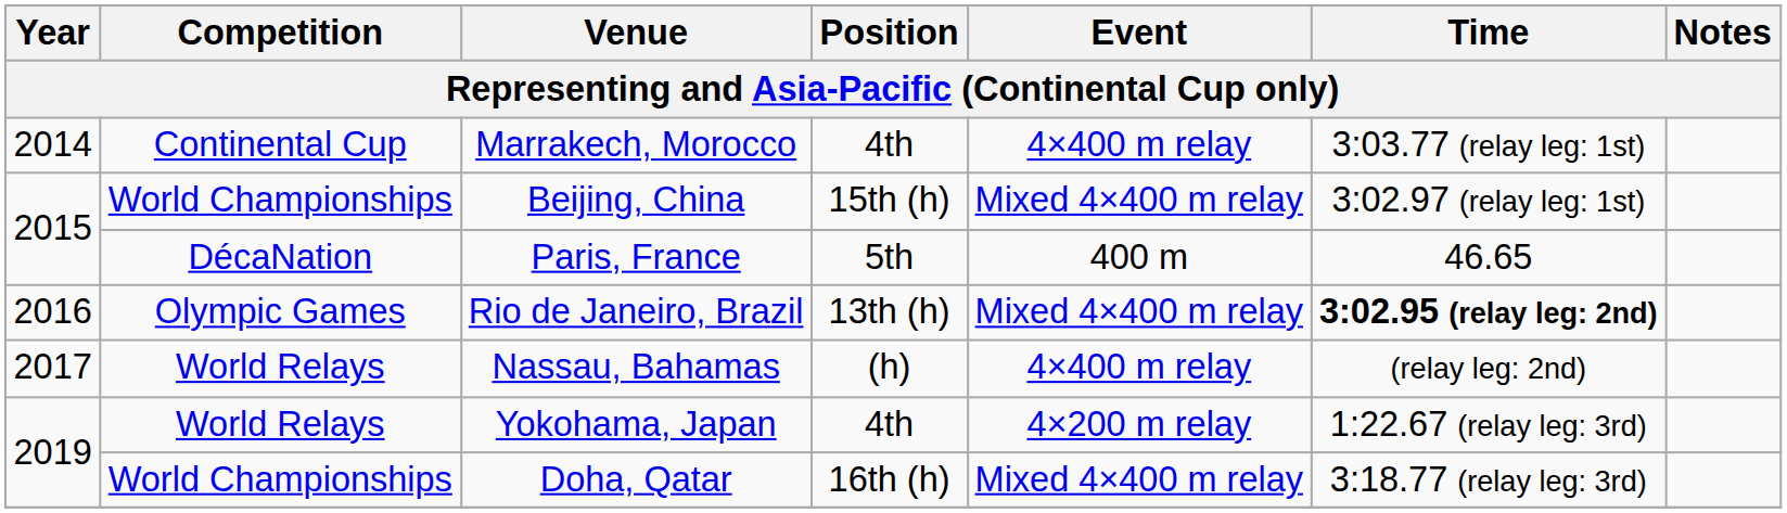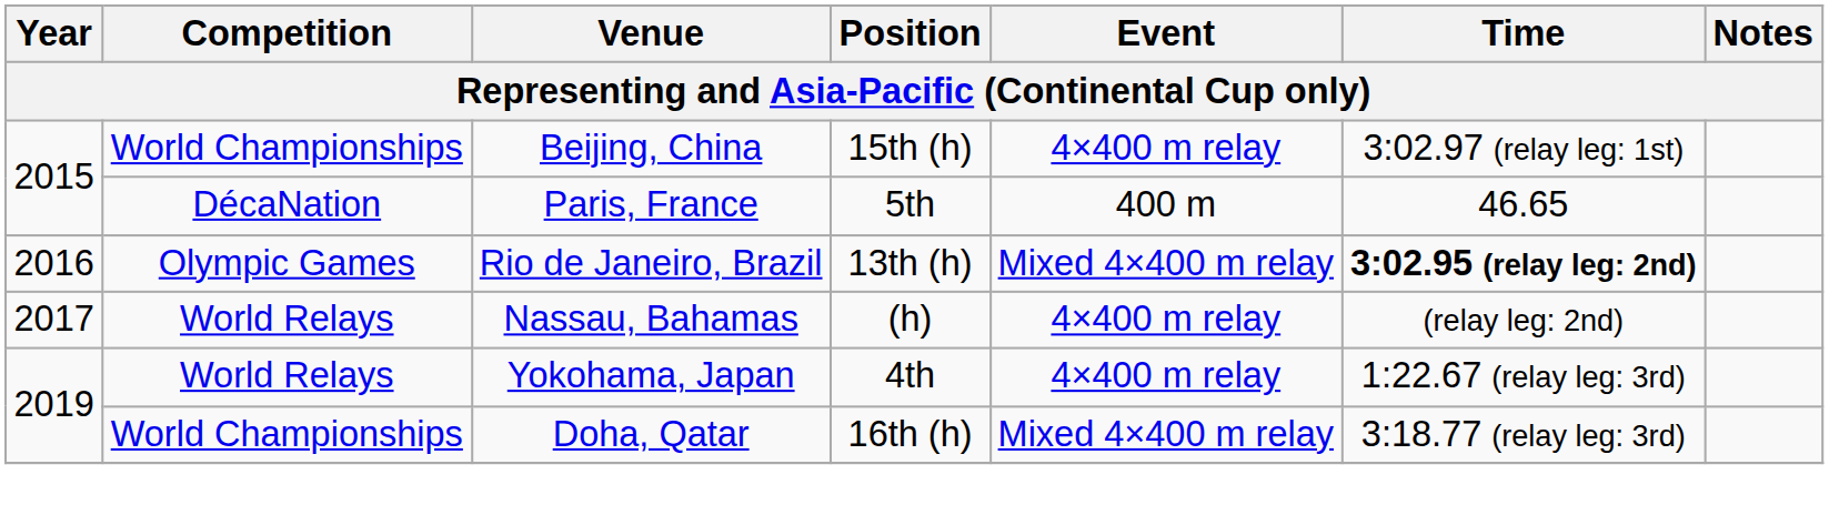- row: 2014 | Continental Cup | Marrakech, Morocco | 4th | 4×400 m relay | 3:03.77 (relay leg: 1st)
Beijing, China | Event: Mixed 4×400 m relay -> 4×400 m relay
Yokohama, Japan | Event: 4×200 m relay -> 4×400 m relay
